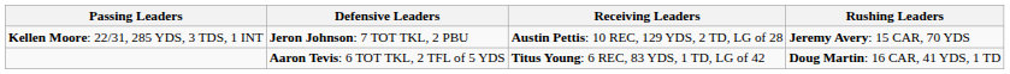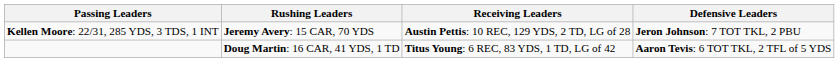columns swapped: Rushing Leaders <-> Defensive Leaders
